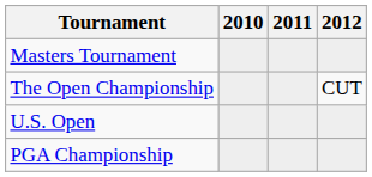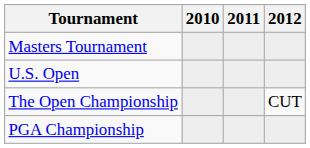rows swapped: U.S. Open <-> The Open Championship
